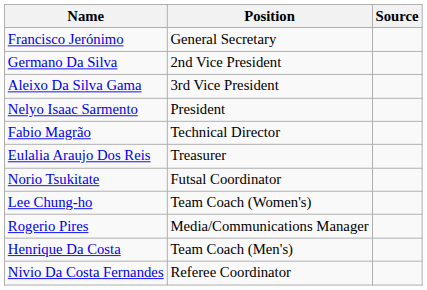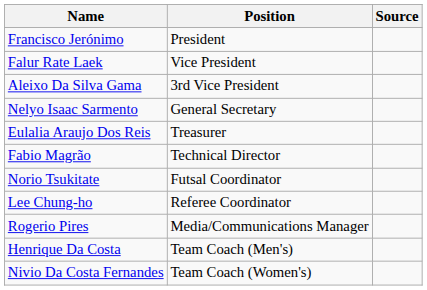Francisco Jerónimo | Position: General Secretary -> President
+ row: Falur Rate Laek | Vice President
- row: Germano Da Silva | 2nd Vice President
Nelyo Isaac Sarmento | Position: President -> General Secretary
rows swapped: Eulalia Araujo Dos Reis <-> Fabio Magrão
Lee Chung-ho | Position: Team Coach (Women's) -> Referee Coordinator
Nivio Da Costa Fernandes | Position: Referee Coordinator -> Team Coach (Women's)
